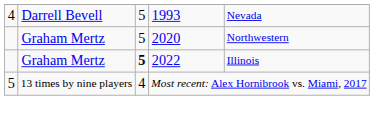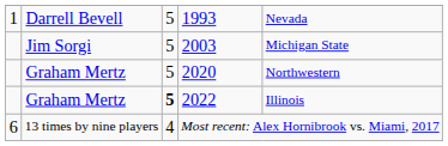1993 | column 1: 4 -> 1
+ row: Jim Sorgi | 5 | 2003 | Michigan State
Most recent: Alex Hornibrook vs. Miami, 2017 | column 1: 5 -> 6
